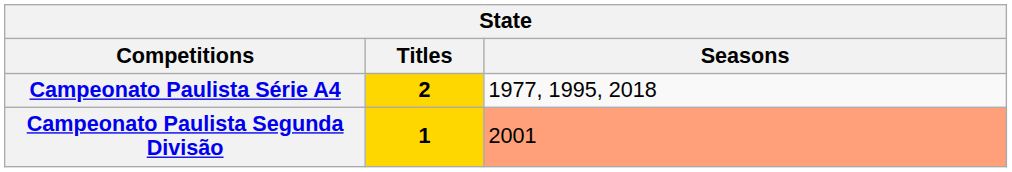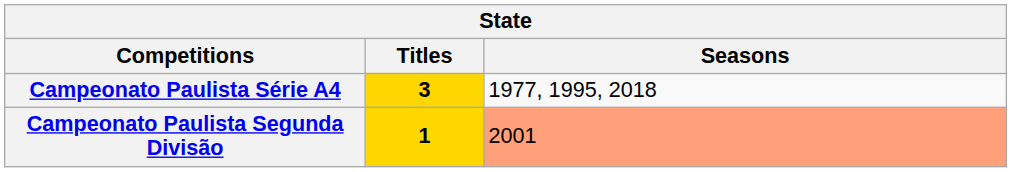Campeonato Paulista Série A4 | Titles: 2 -> 3
